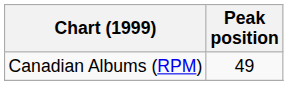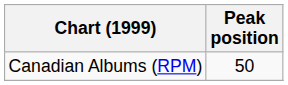Canadian Albums (RPM) | Peak position: 49 -> 50
